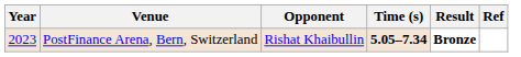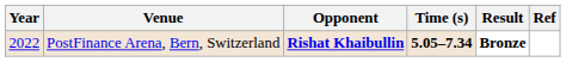PostFinance Arena, Bern, Switzerland | Year: 2023 -> 2022
PostFinance Arena, Bern, Switzerland | Opponent: normal -> bold
